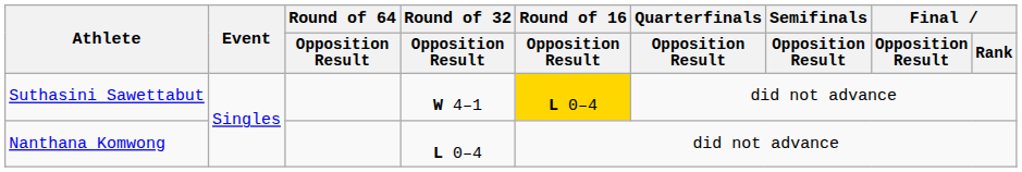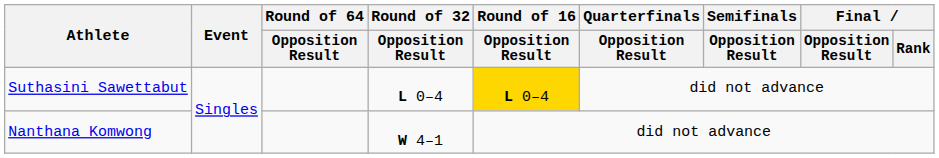Suthasini Sawettabut | Round of 32 / Opposition Result: W 4–1 -> L 0–4
Nanthana Komwong | Round of 32 / Opposition Result: L 0–4 -> W 4–1
